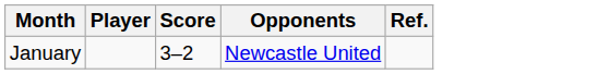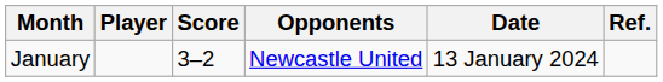+ column: Date | 13 January 2024
